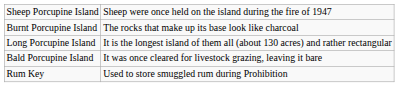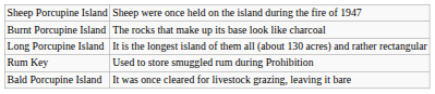rows swapped: Bald Porcupine Island <-> Rum Key
